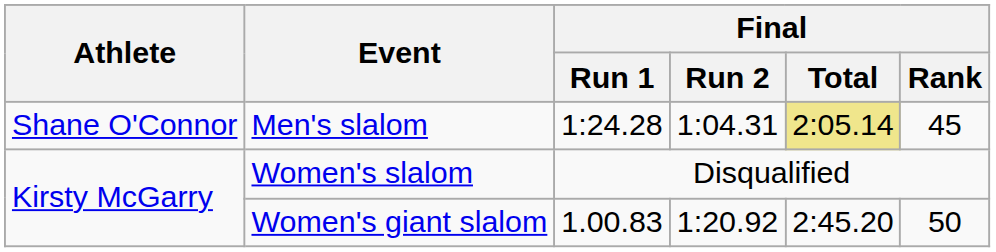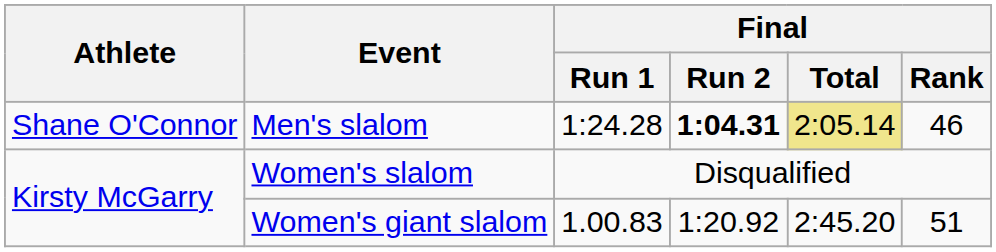Men's slalom | Final / Run 2: normal -> bold
Men's slalom | Final / Rank: 45 -> 46
Women's giant slalom | Final / Rank: 50 -> 51
